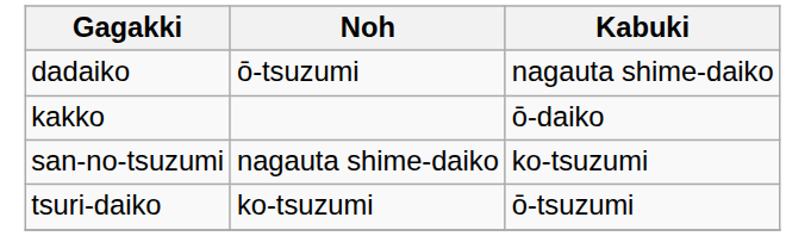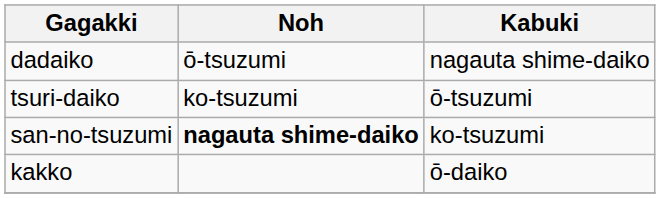rows swapped: tsuri-daiko <-> kakko
san-no-tsuzumi | Noh: normal -> bold
